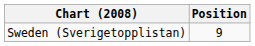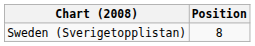Sweden (Sverigetopplistan) | Position: 9 -> 8
